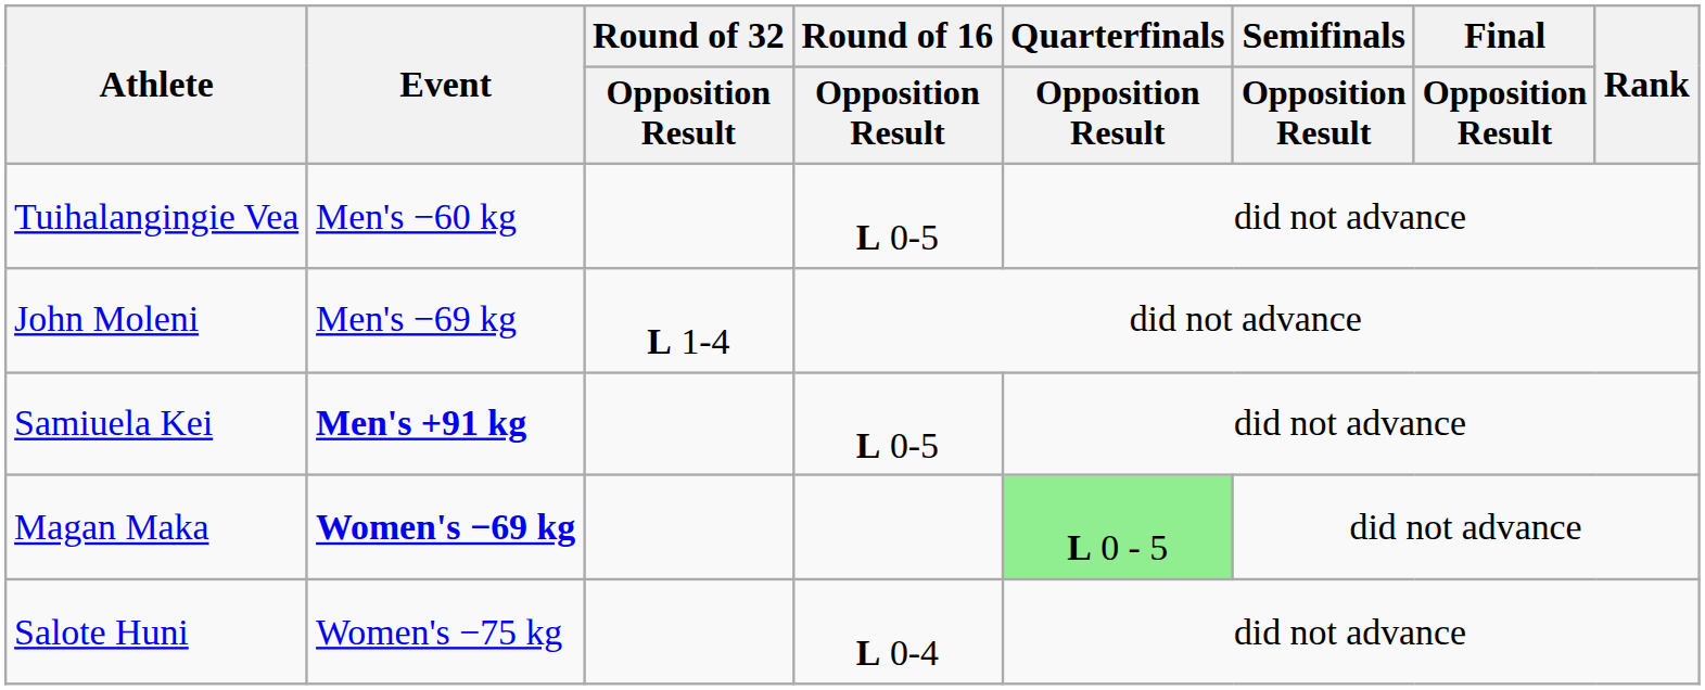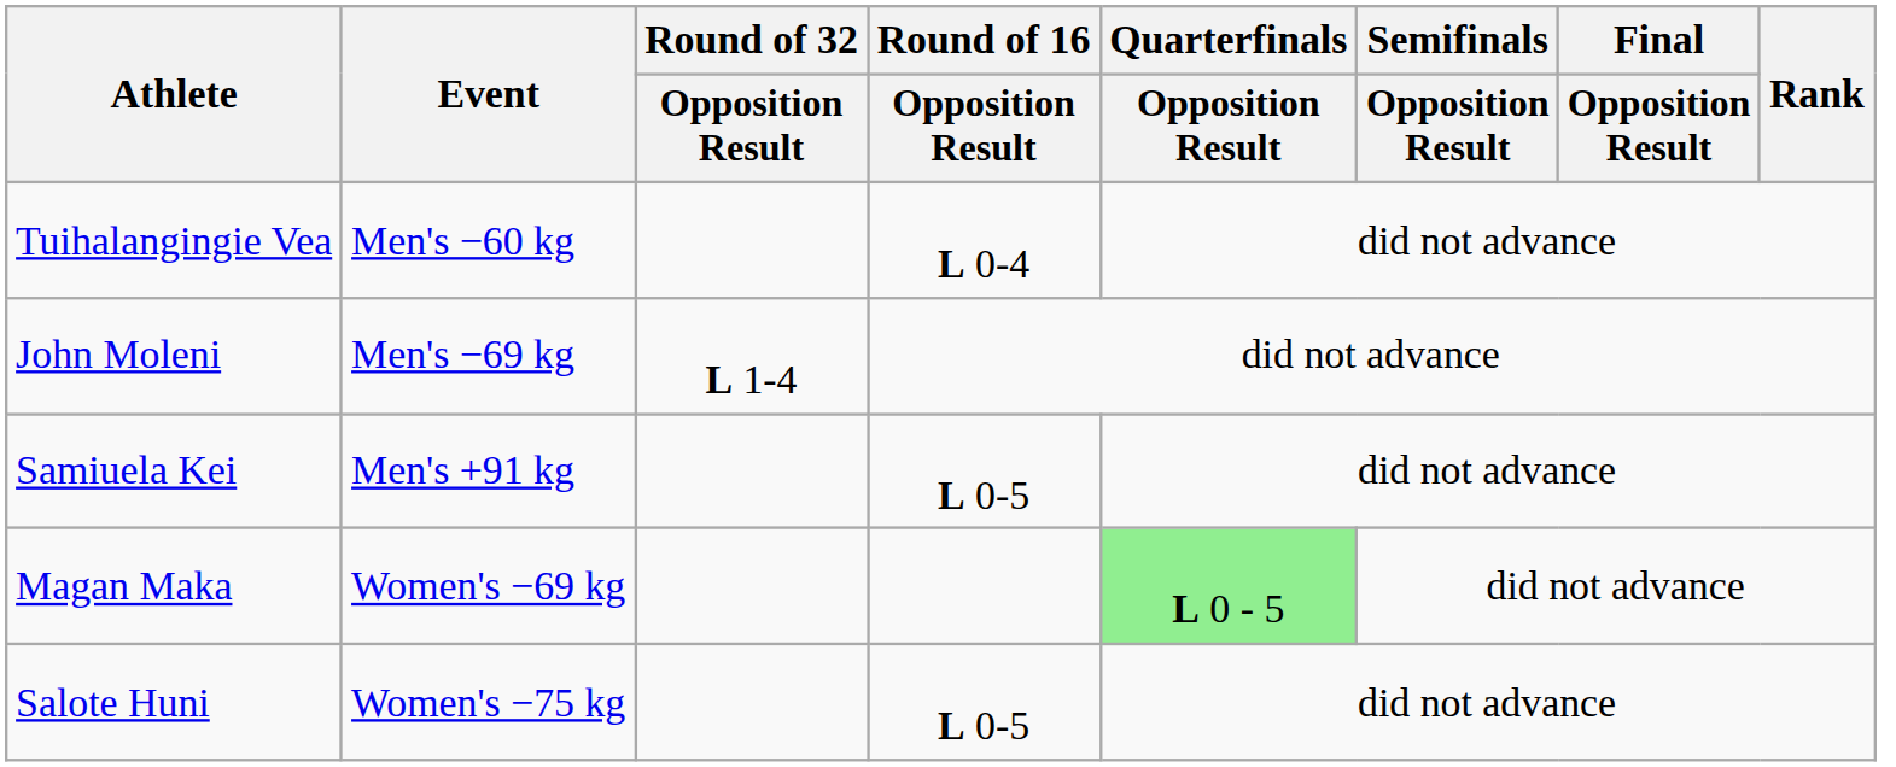Tuihalangingie Vea | Round of 16 / Opposition Result: L 0-5 -> L 0-4
Samiuela Kei | Event: bold -> normal
Magan Maka | Event: bold -> normal
Salote Huni | Round of 16 / Opposition Result: L 0-4 -> L 0-5
